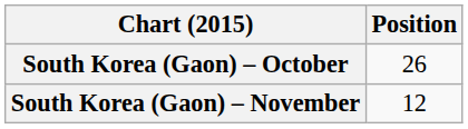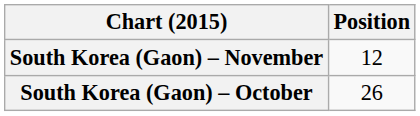rows swapped: South Korea (Gaon) – October <-> South Korea (Gaon) – November
